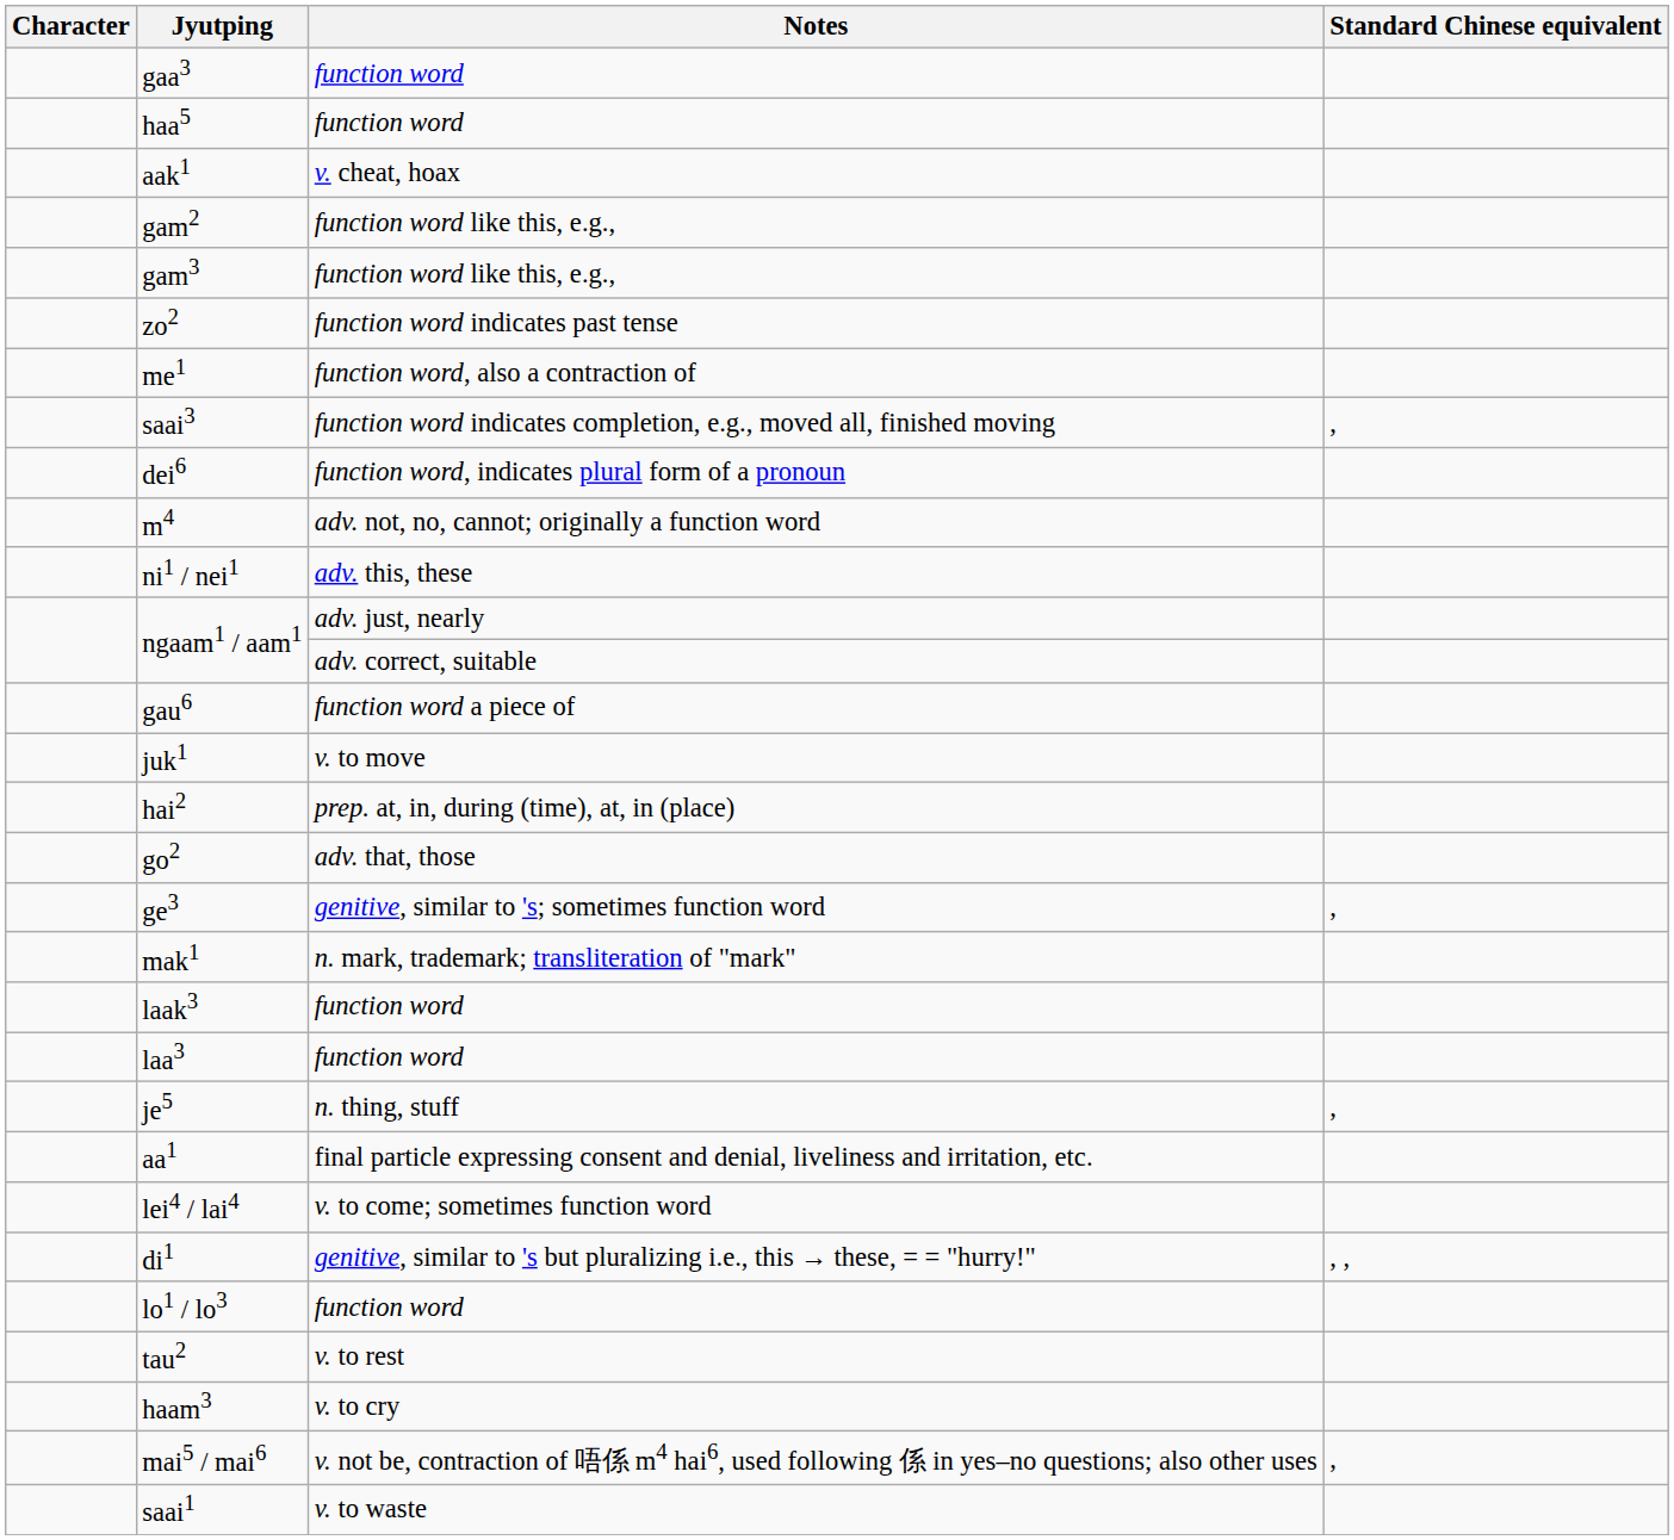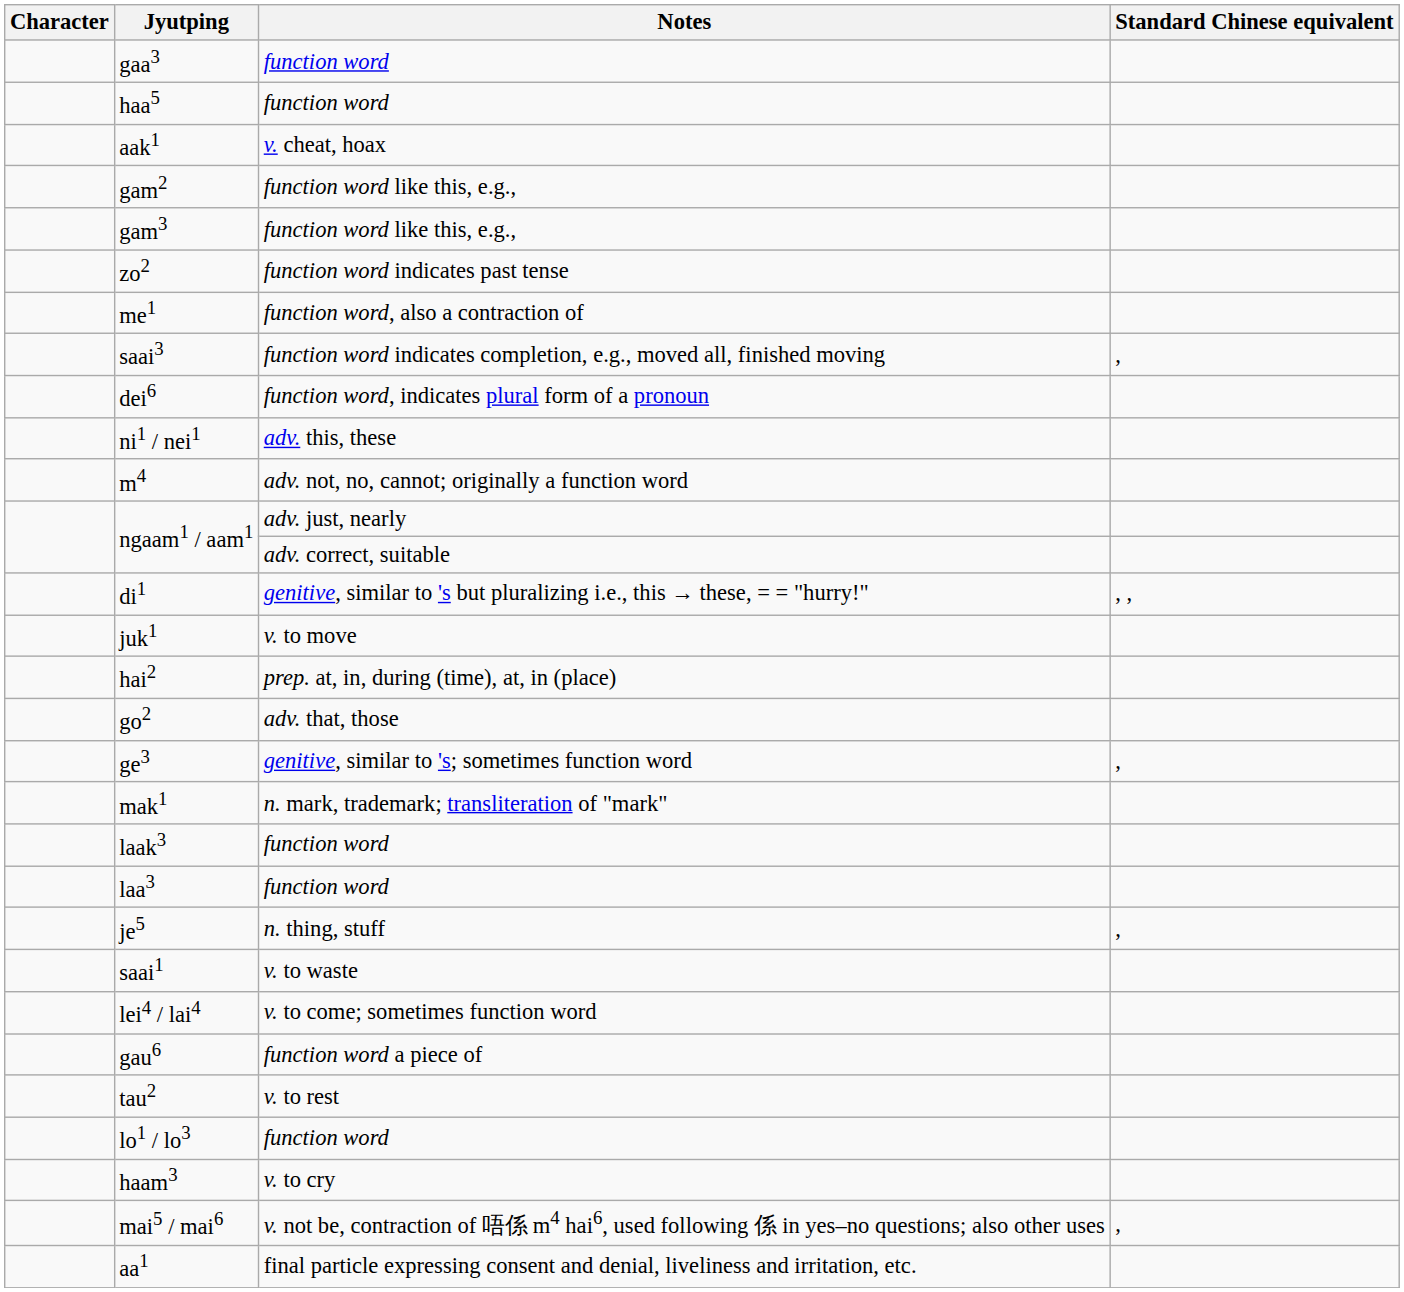rows swapped: ni1 / nei1 <-> m4
rows swapped: di1 <-> gau6
rows swapped: saai1 <-> aa1
rows swapped: lo1 / lo3 <-> tau2
